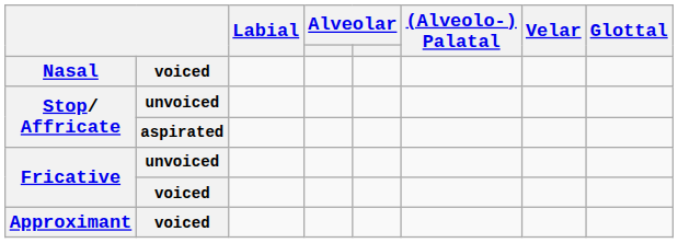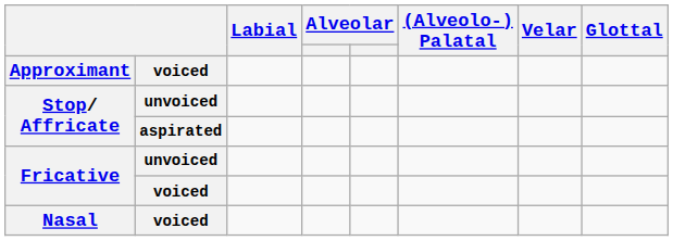rows swapped: Nasal <-> Approximant
